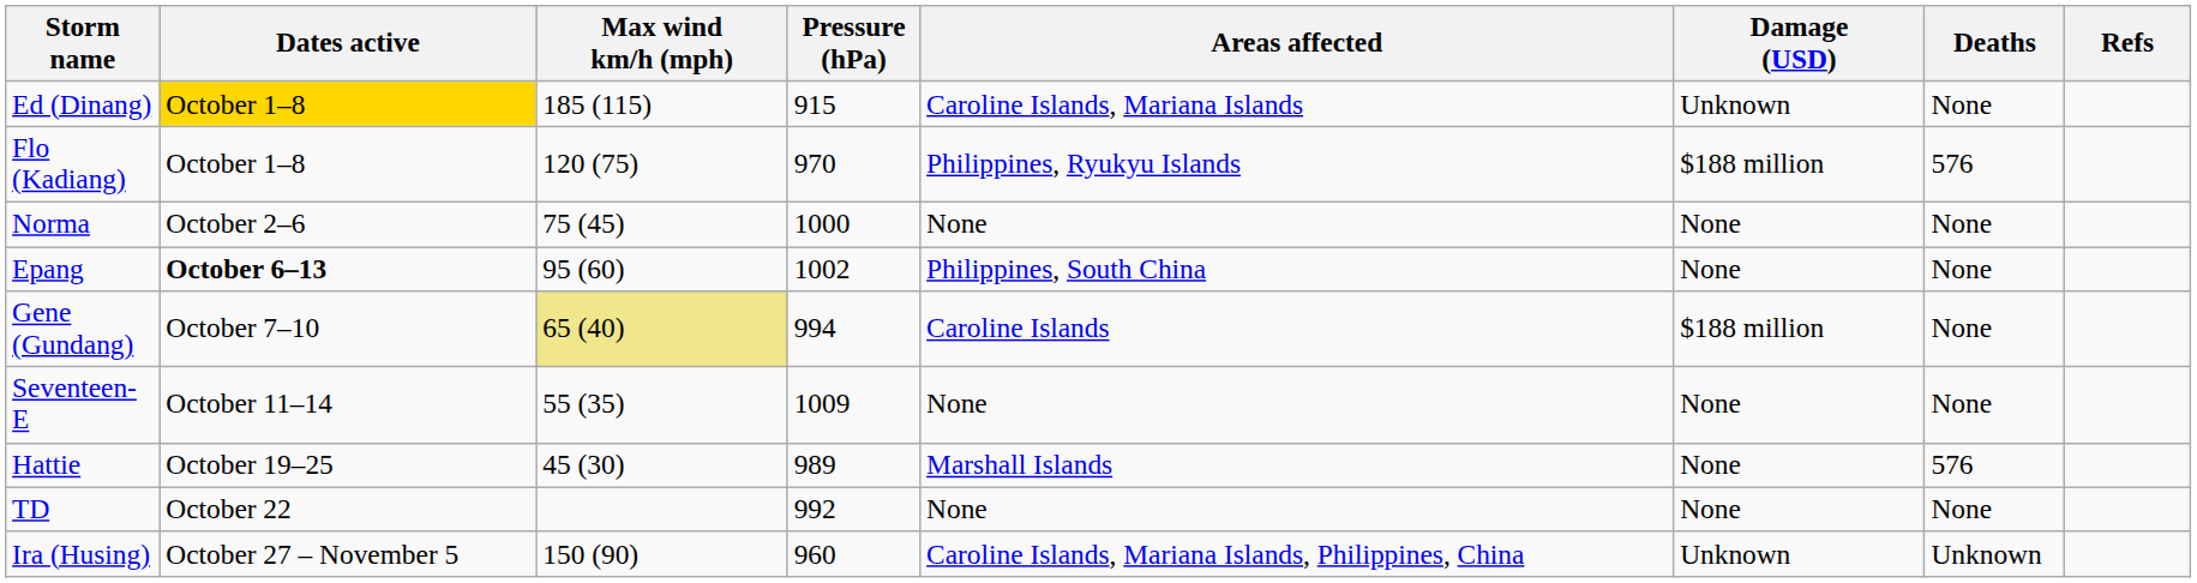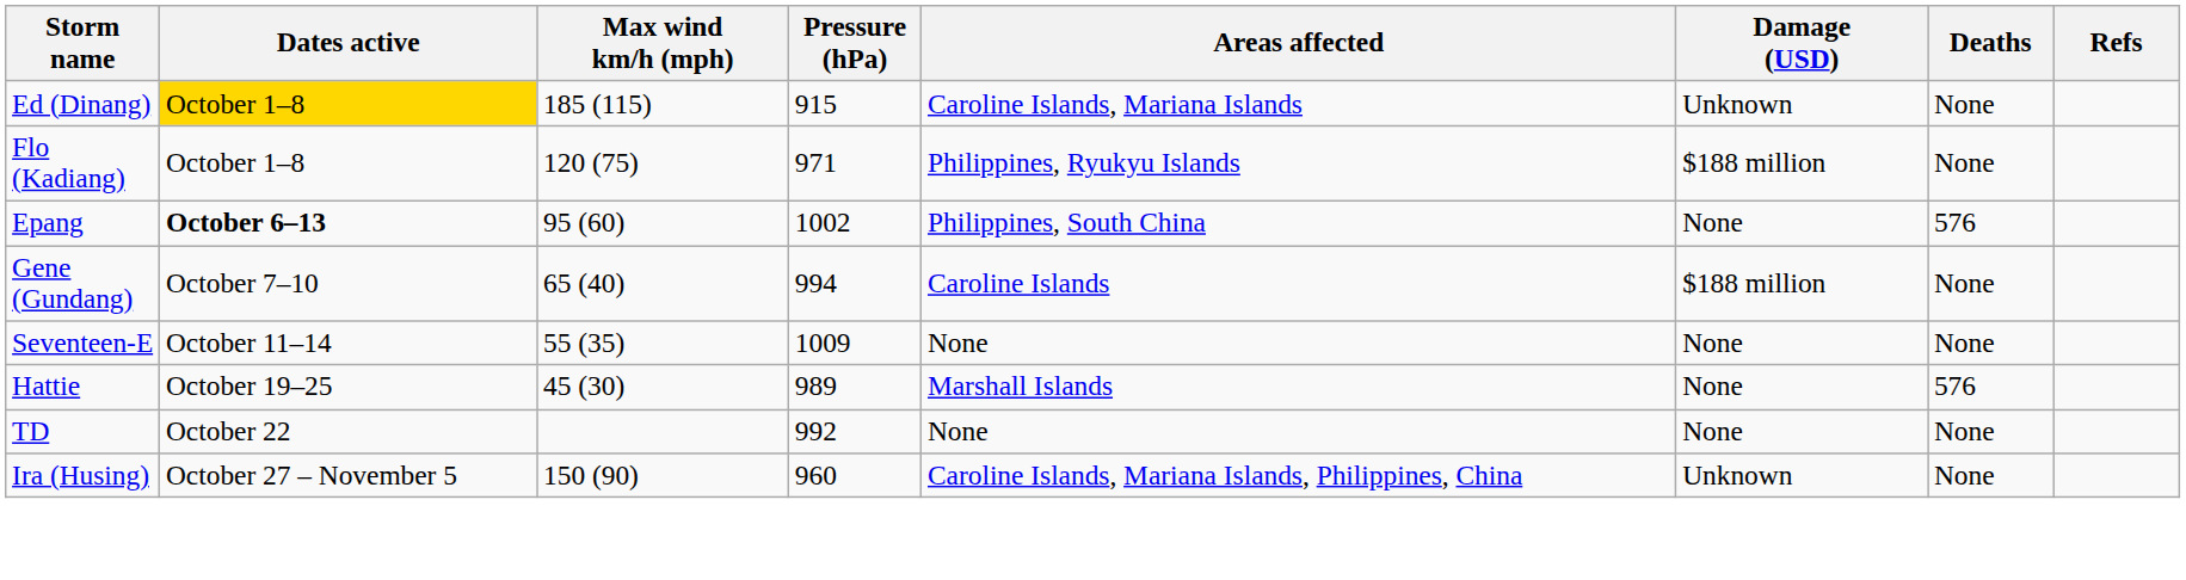Flo (Kadiang) | Pressure (hPa): 970 -> 971
Flo (Kadiang) | Deaths: 576 -> None
- row: Norma | October 2–6 | 75 (45) | 1000 | None | None | None
Epang | Deaths: None -> 576
Gene (Gundang) | Max wind km/h (mph): khaki background -> no background
Ira (Husing) | Deaths: Unknown -> None
